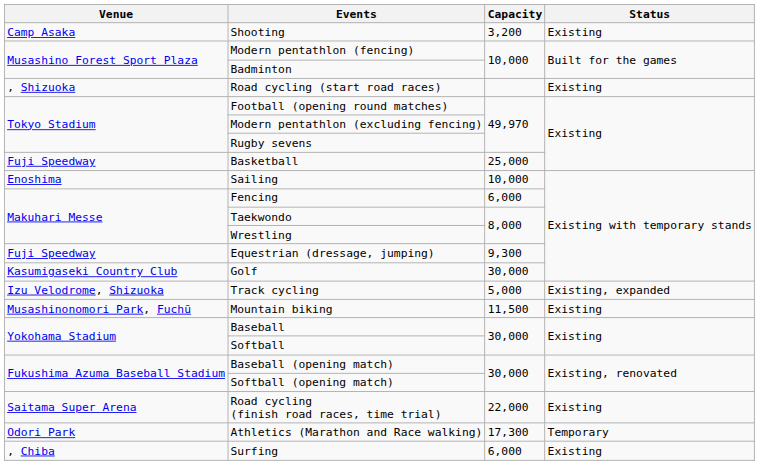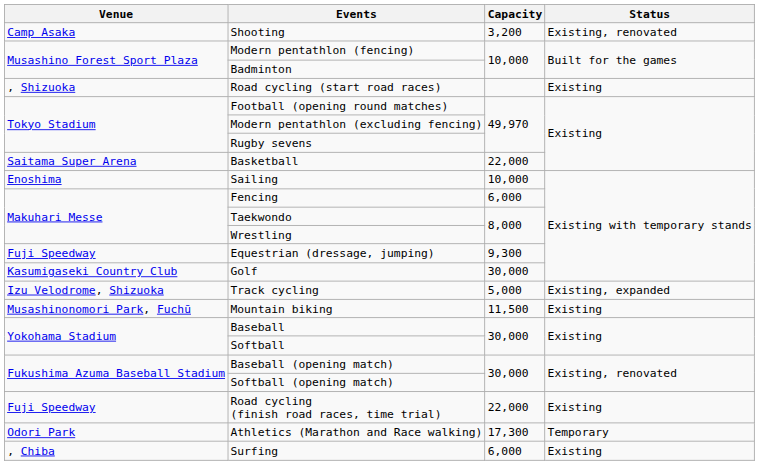Shooting | Status: Existing -> Existing, renovated
Basketball | Venue: Fuji Speedway -> Saitama Super Arena
Basketball | Capacity: 25,000 -> 22,000
Road cycling (finish road races, time trial) | Venue: Saitama Super Arena -> Fuji Speedway
